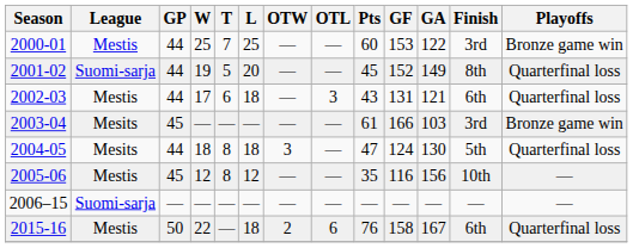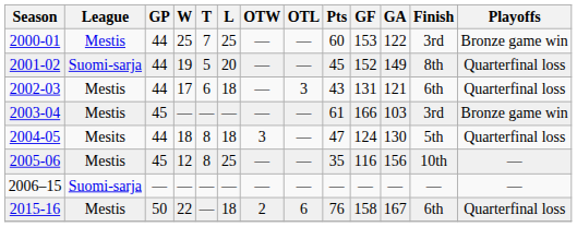2003-04 | League: Mesits -> Mestis
2005-06 | L: 12 -> 25
